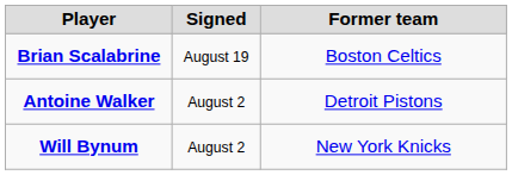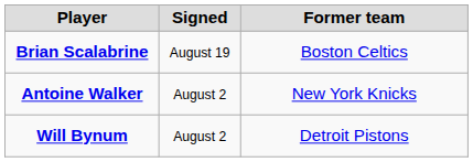Antoine Walker | Former team: Detroit Pistons -> New York Knicks
Will Bynum | Former team: New York Knicks -> Detroit Pistons
